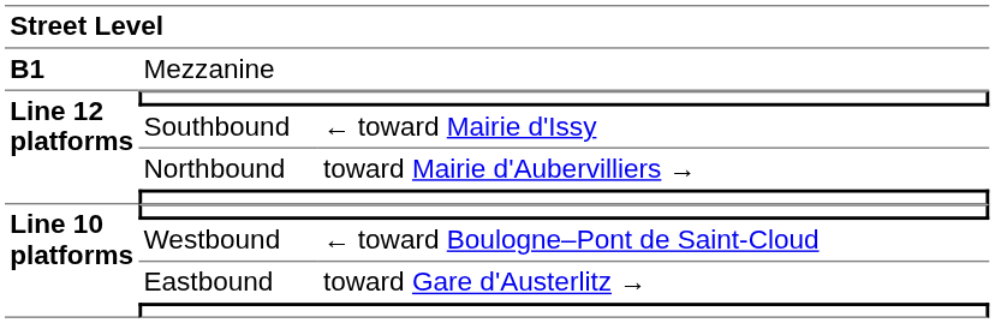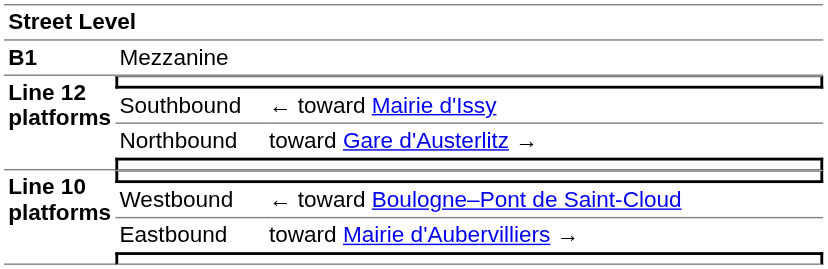Northbound | column 3: toward Mairie d'Aubervilliers → -> toward Gare d'Austerlitz →
Eastbound | column 3: toward Gare d'Austerlitz → -> toward Mairie d'Aubervilliers →
